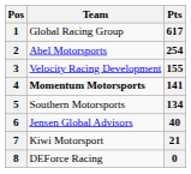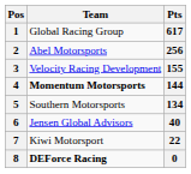2 | Pts: 254 -> 256
4 | Pts: 141 -> 144
7 | Pts: 21 -> 22
8 | Team: normal -> bold
